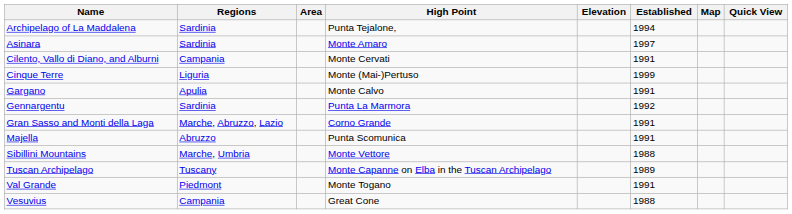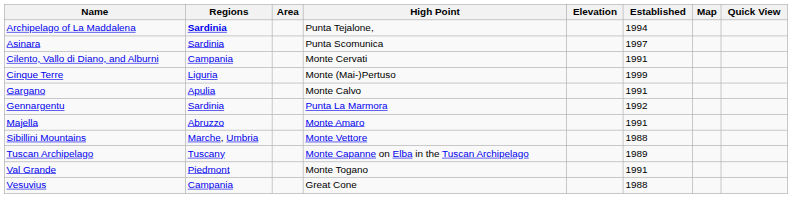Archipelago of La Maddalena | Regions: normal -> bold
Asinara | High Point: Monte Amaro -> Punta Scomunica
- row: Gran Sasso and Monti della Laga | Marche, Abruzzo, Lazio | Corno Grande | 1991
Majella | High Point: Punta Scomunica -> Monte Amaro
